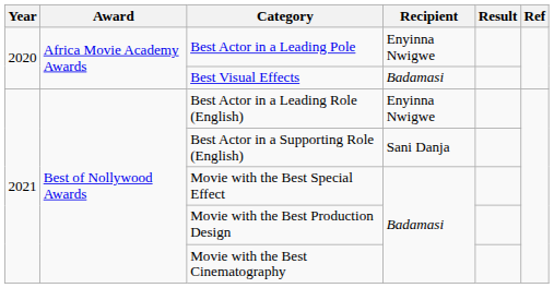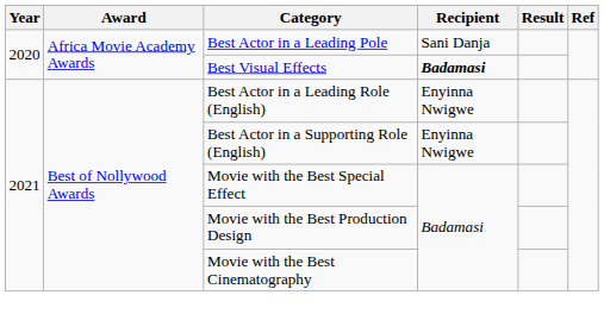Best Actor in a Leading Pole | Recipient: Enyinna Nwigwe -> Sani Danja
Best Visual Effects | Recipient: normal -> bold
Best Actor in a Supporting Role (English) | Recipient: Sani Danja -> Enyinna Nwigwe
